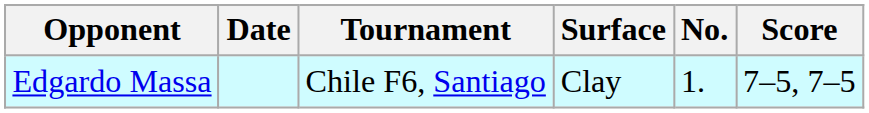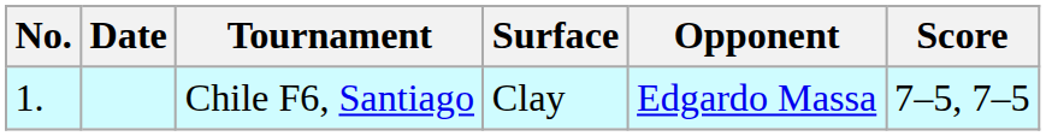columns swapped: No. <-> Opponent
